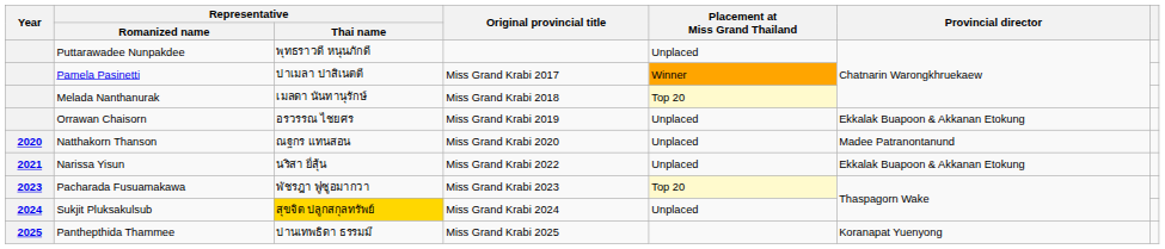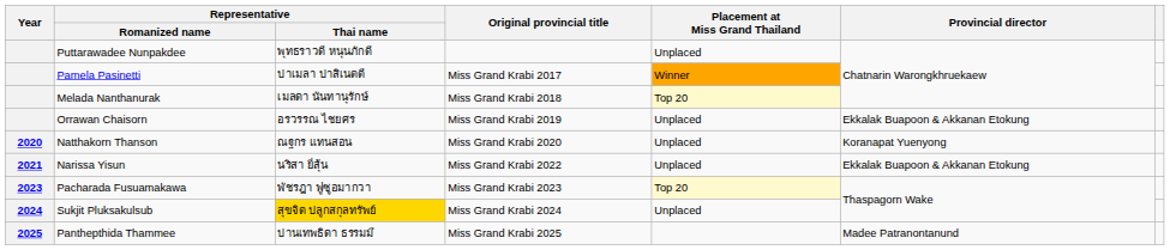Natthakorn Thanson | Provincial director: Madee Patranontanund -> Koranapat Yuenyong
Panthepthida Thammee | Provincial director: Koranapat Yuenyong -> Madee Patranontanund
